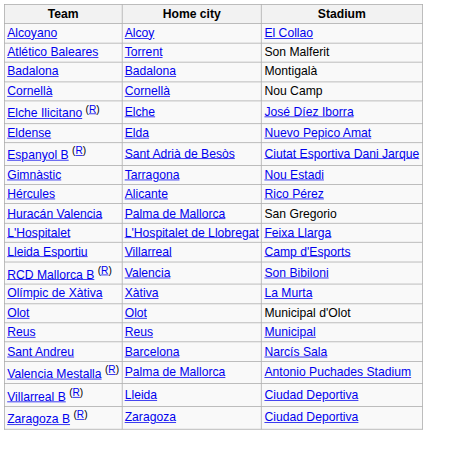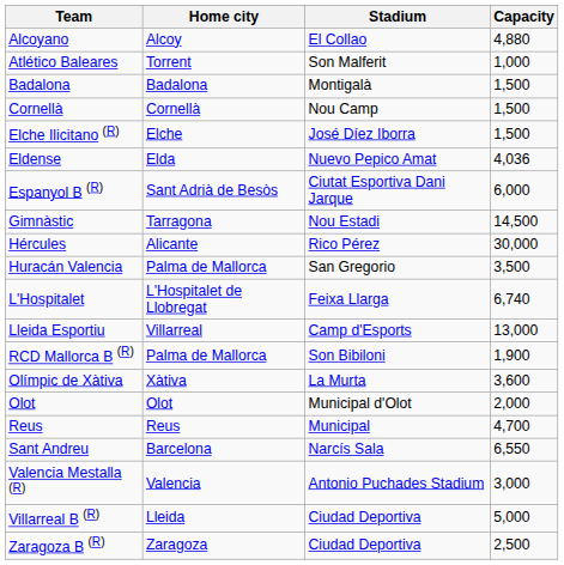+ column: Capacity | 4,880 | 1,000 | 1,500 | 1,500 | 1,500 | 4,036 | 6,000 | 14,500 | 30,000 | 3,500 | 6,740 | 13,000 | 1,900 | 3,600 | 2,000 | 4,700 | 6,550 | 3,000 | 5,000 | 2,500
RCD Mallorca B (R) | Home city: Valencia -> Palma de Mallorca
Valencia Mestalla (R) | Home city: Palma de Mallorca -> Valencia
